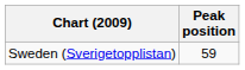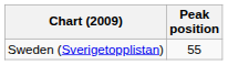Sweden (Sverigetopplistan) | Peak position: 59 -> 55
